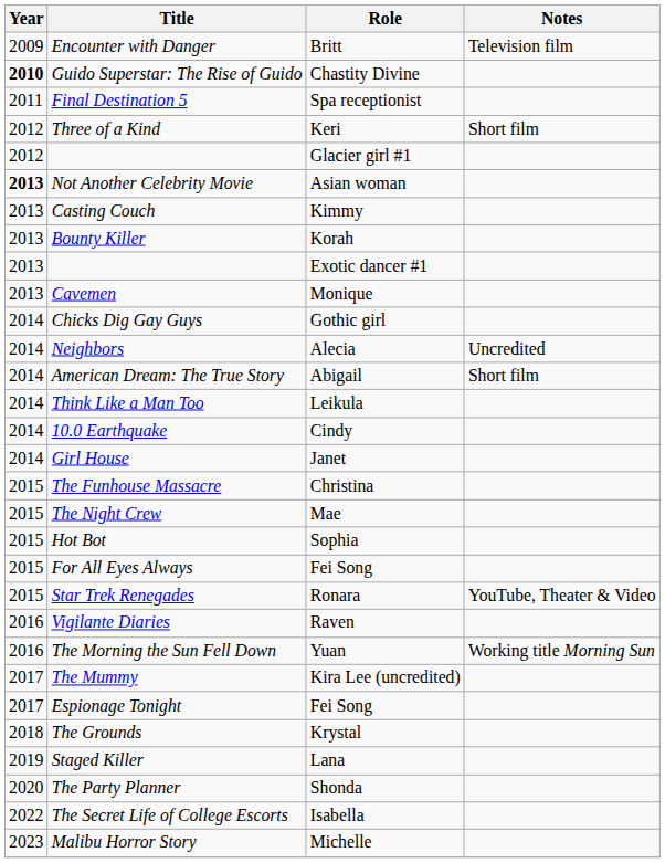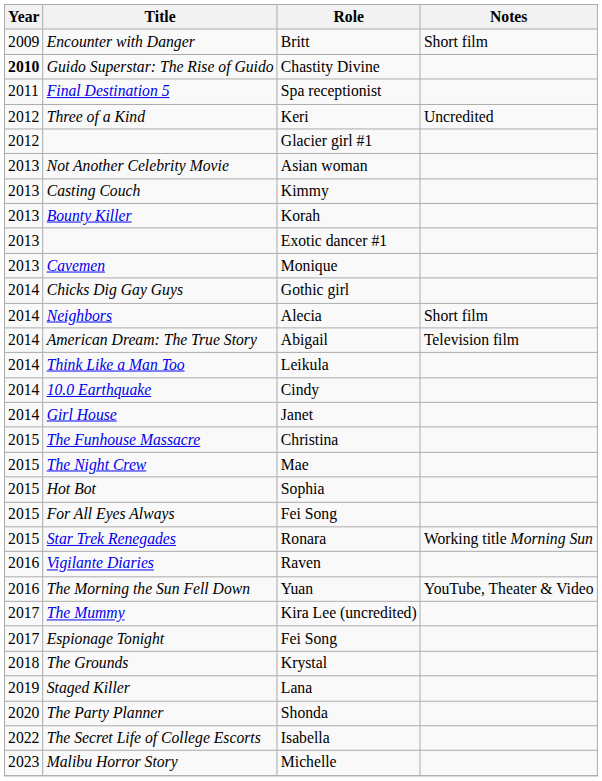Encounter with Danger | Notes: Television film -> Short film
Three of a Kind | Notes: Short film -> Uncredited
Not Another Celebrity Movie | Year: bold -> normal
Neighbors | Notes: Uncredited -> Short film
American Dream: The True Story | Notes: Short film -> Television film
Star Trek Renegades | Notes: YouTube, Theater & Video -> Working title Morning Sun
The Morning the Sun Fell Down | Notes: Working title Morning Sun -> YouTube, Theater & Video
